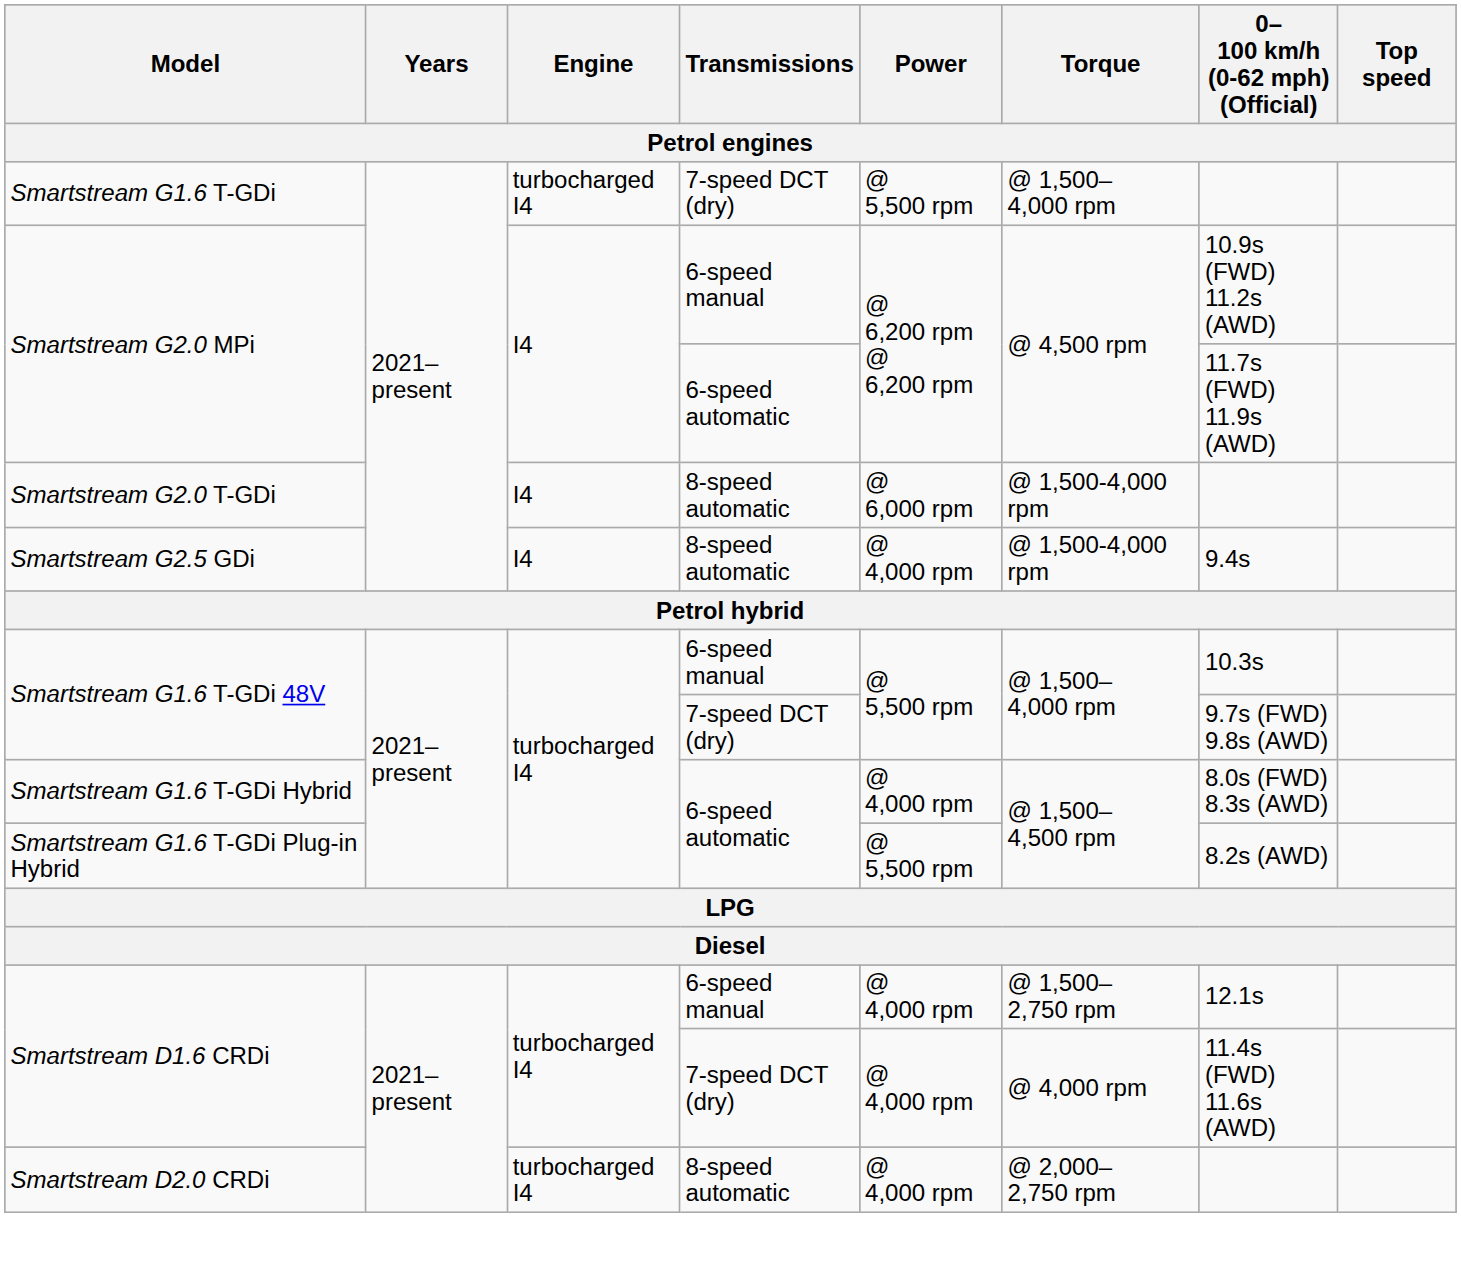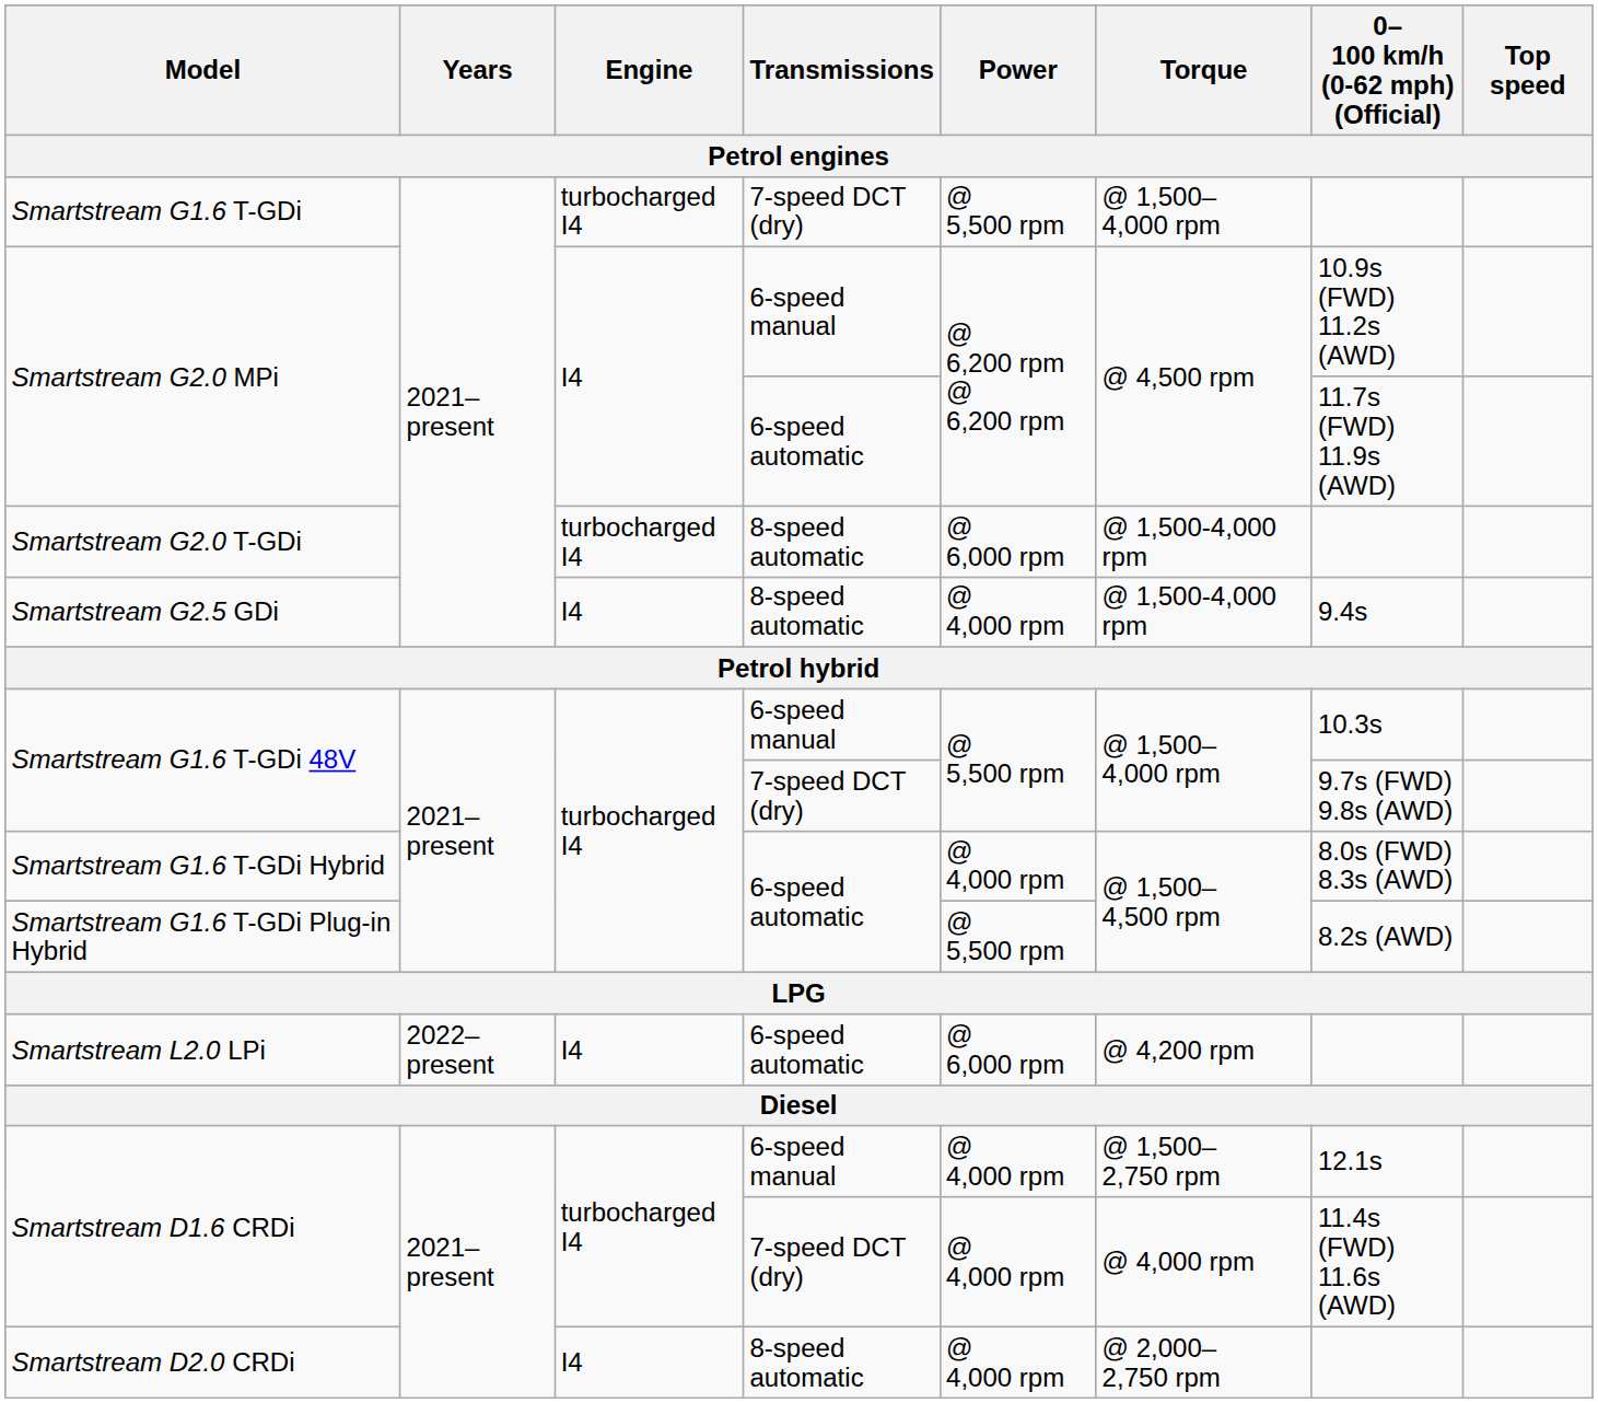Smartstream G2.0 T-GDi | Engine: I4 -> turbocharged I4
+ row: Smartstream L2.0 LPi | 2022–present | I4 | 6-speed automatic | @ 6,000 rpm | @ 4,200 rpm
Smartstream D2.0 CRDi | Engine: turbocharged I4 -> I4
